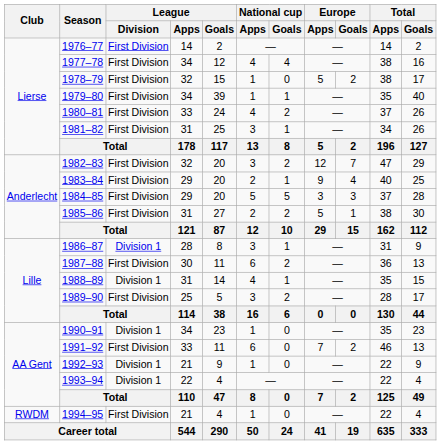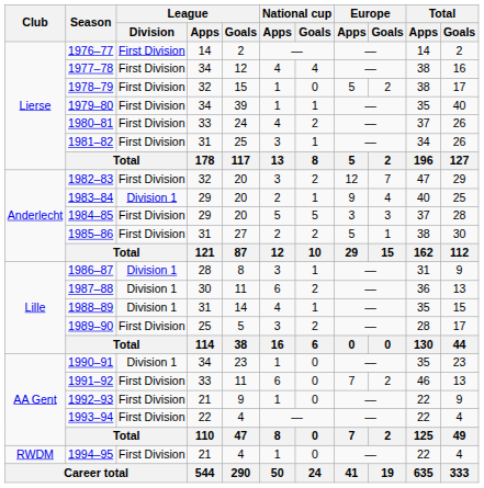1983–84 | League / Division: First Division -> Division 1
1987–88 | League / Division: First Division -> Division 1
1992–93 | League / Division: Division 1 -> First Division
1993–94 | League / Division: Division 1 -> First Division
